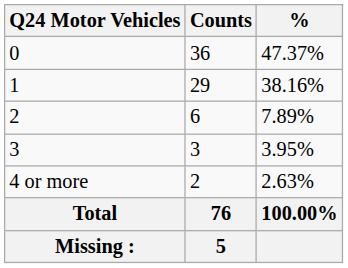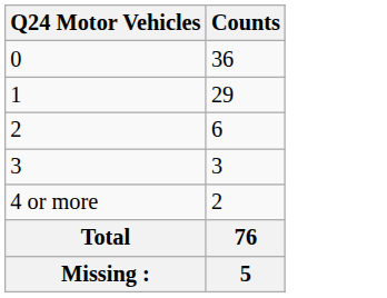- column: % | 47.37% | 38.16% | 7.89% | 3.95% | 2.63% | 100.00%
